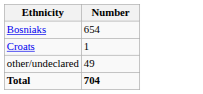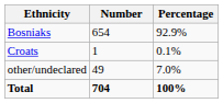+ column: Percentage | 92.9% | 0.1% | 7.0% | 100%
